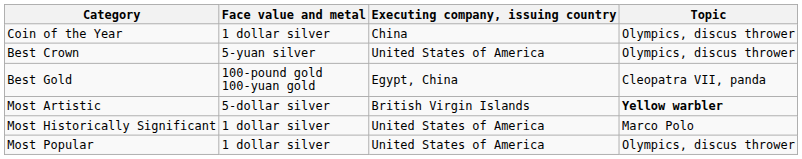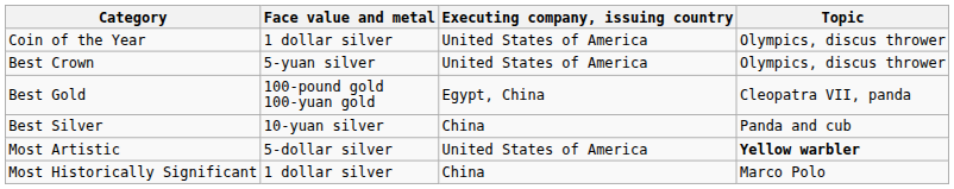Coin of the Year | Executing company, issuing country: China -> United States of America
+ row: Best Silver | 10-yuan silver | China | Panda and cub
Most Artistic | Executing company, issuing country: British Virgin Islands -> United States of America
Most Historically Significant | Executing company, issuing country: United States of America -> China
- row: Most Popular | 1 dollar silver | United States of America | Olympics, discus thrower
